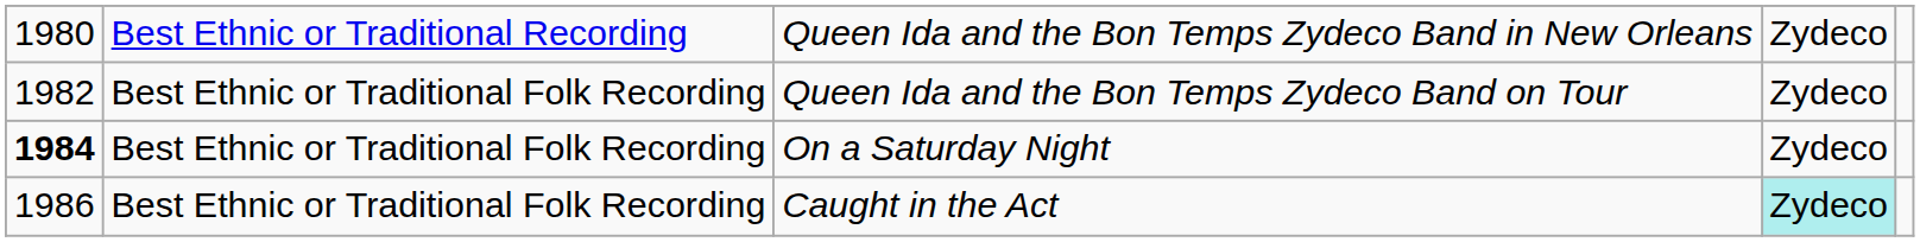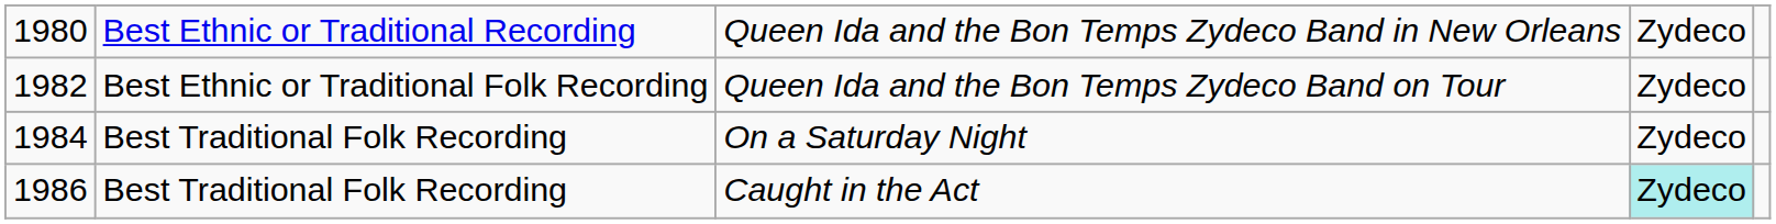On a Saturday Night | column 1: bold -> normal
On a Saturday Night | column 2: Best Ethnic or Traditional Folk Recording -> Best Traditional Folk Recording
Caught in the Act | column 2: Best Ethnic or Traditional Folk Recording -> Best Traditional Folk Recording
